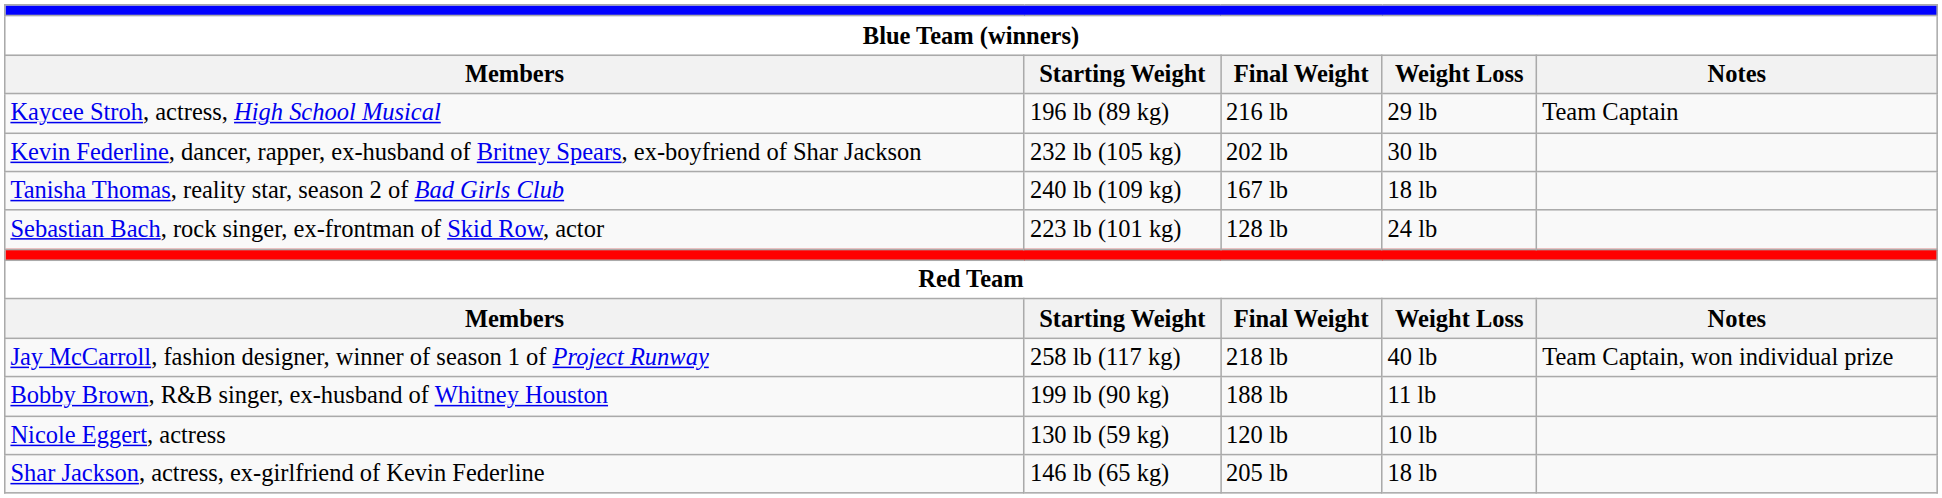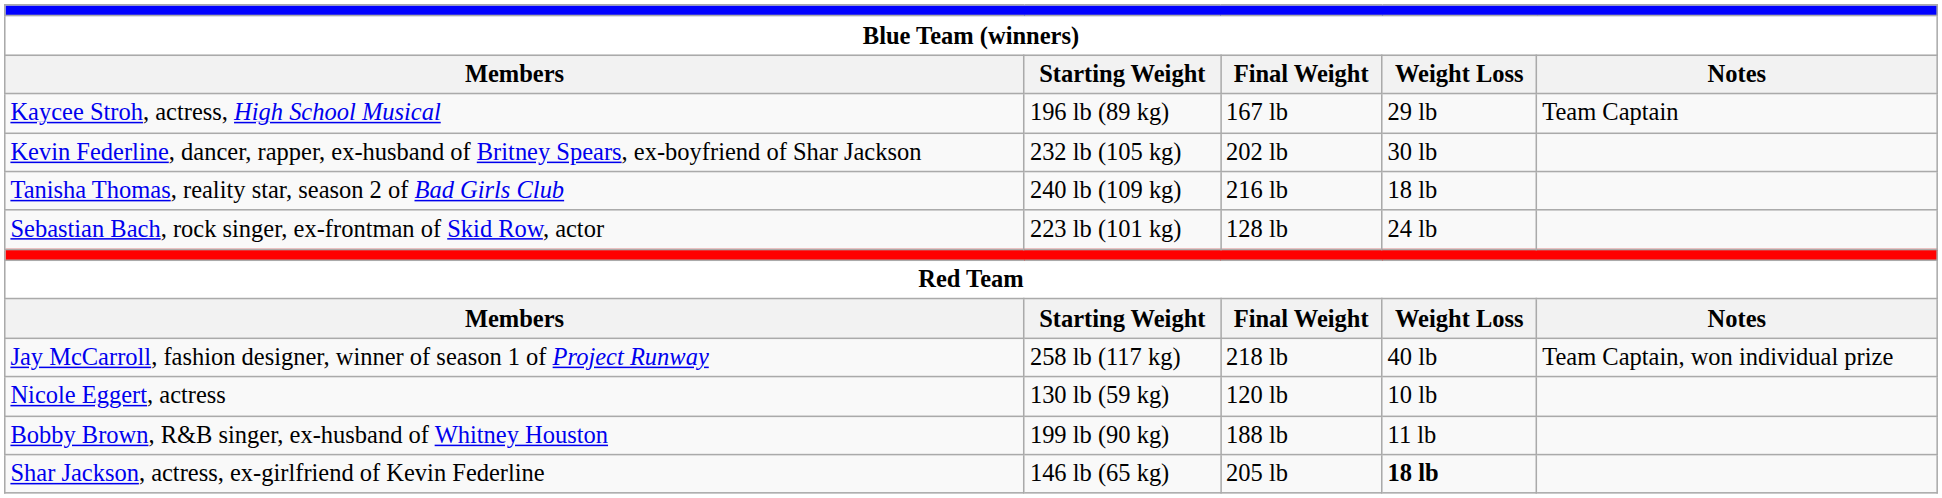Kaycee Stroh, actress, High School Musical | column 3: 216 lb -> 167 lb
Tanisha Thomas, reality star, season 2 of Bad Girls Club | column 3: 167 lb -> 216 lb
rows swapped: Nicole Eggert, actress <-> Bobby Brown, R&B singer, ex-husband of Whitney Houston
Shar Jackson, actress, ex-girlfriend of Kevin Federline | column 4: normal -> bold
